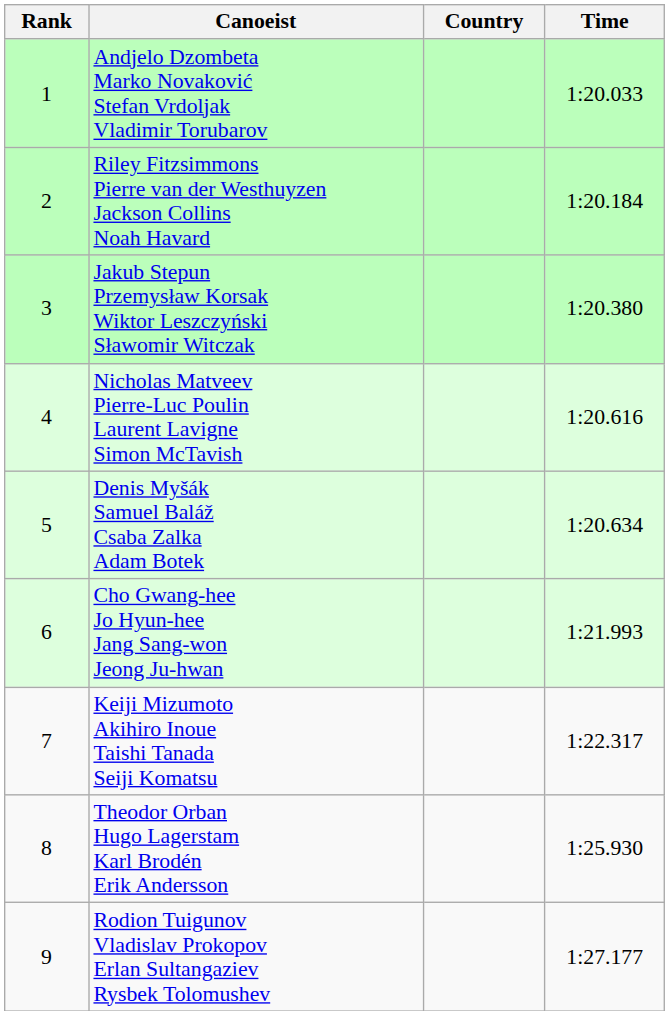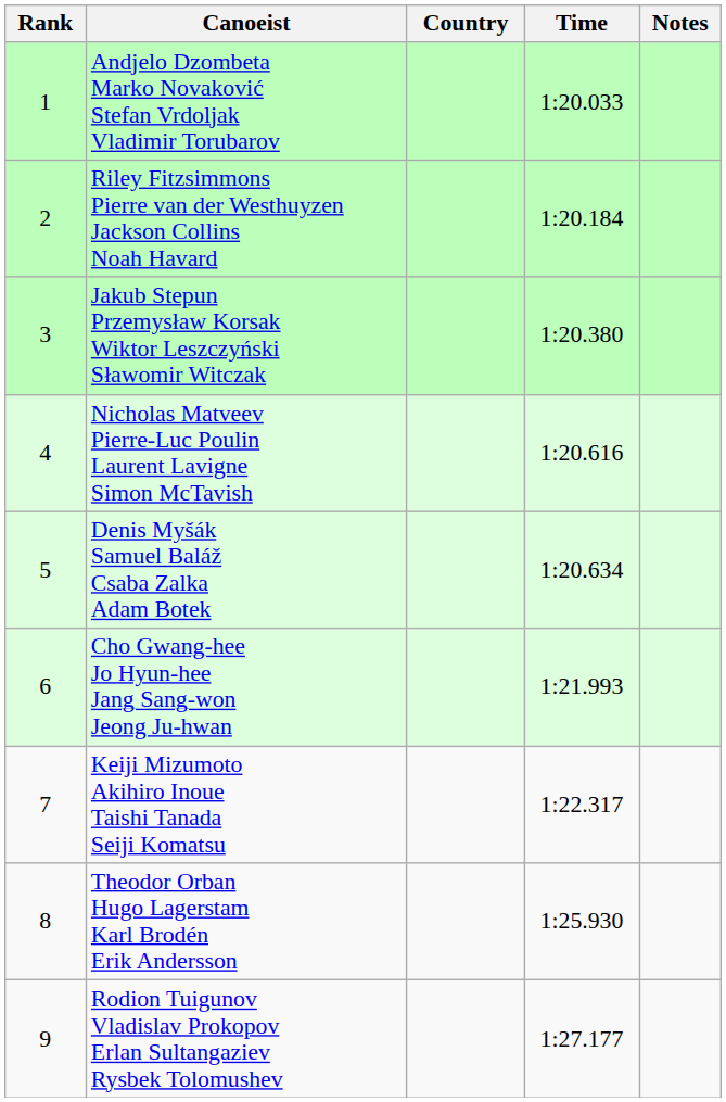+ column: Notes
